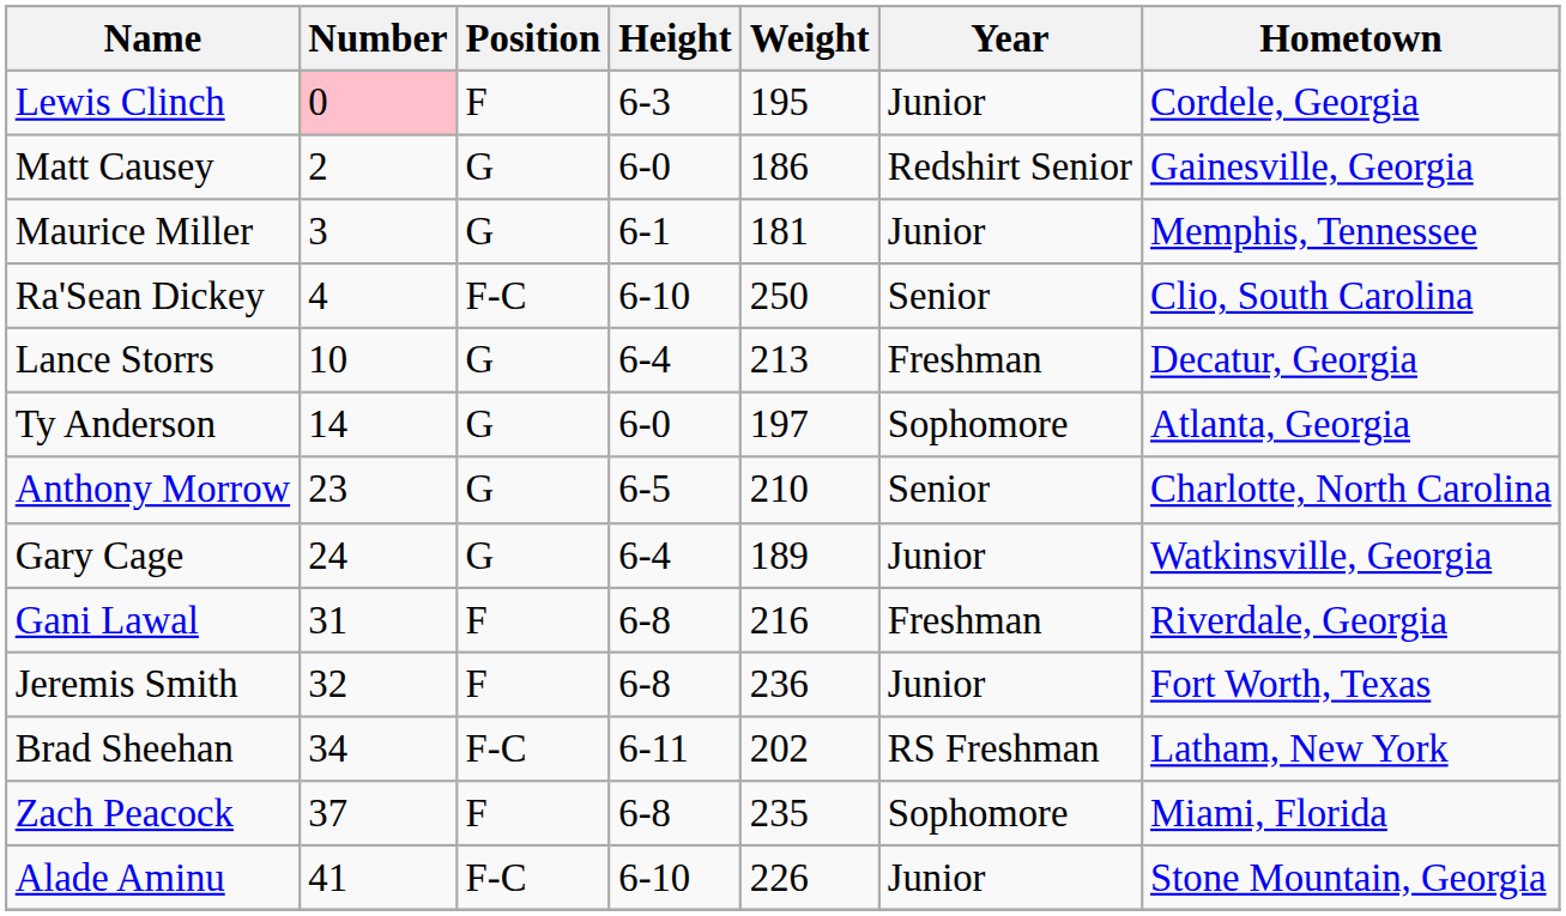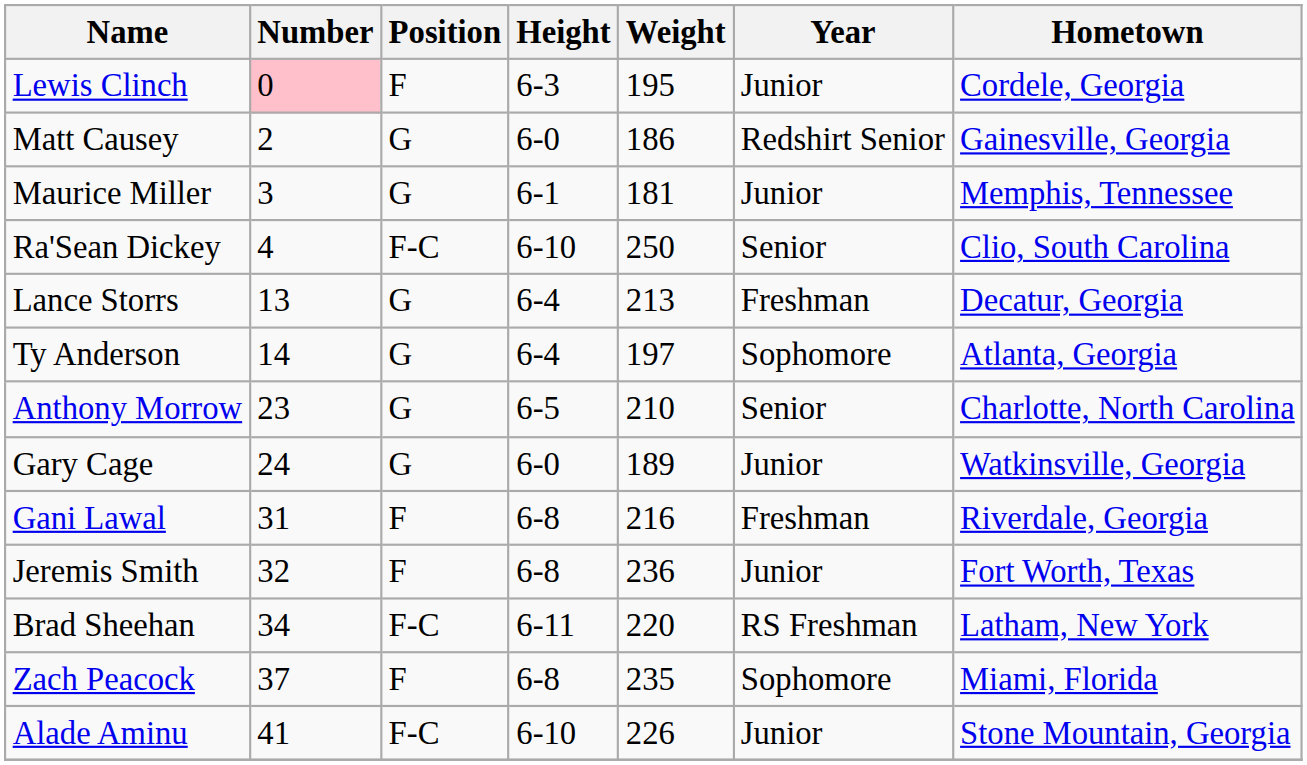Lance Storrs | Number: 10 -> 13
Ty Anderson | Height: 6-0 -> 6-4
Gary Cage | Height: 6-4 -> 6-0
Brad Sheehan | Weight: 202 -> 220
